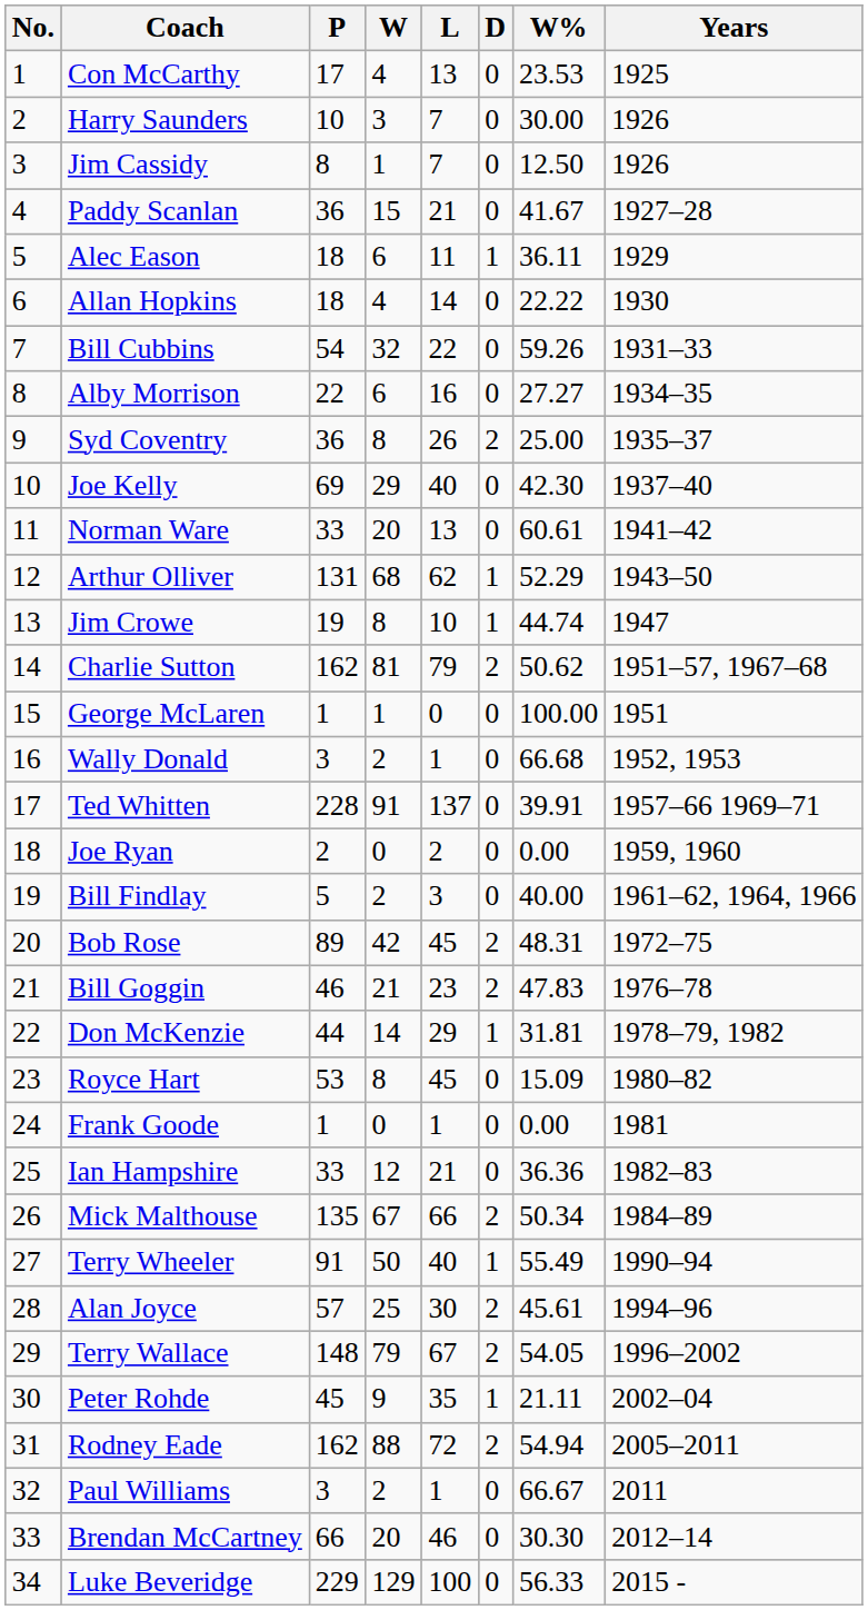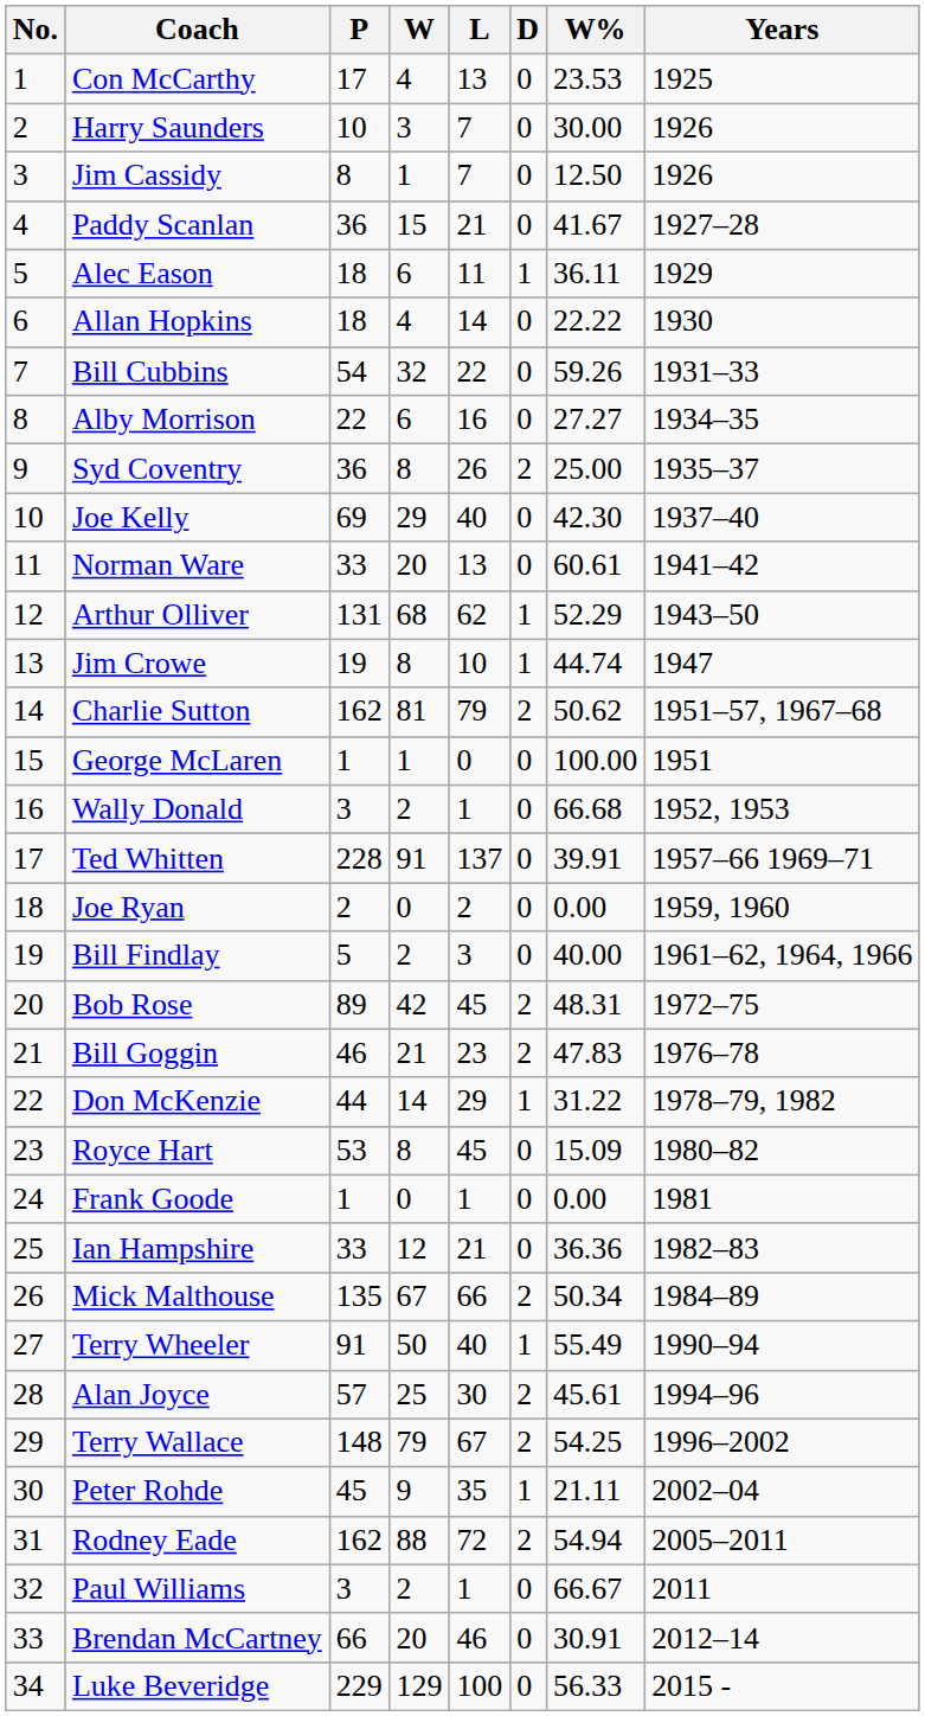Don McKenzie | W%: 31.81 -> 31.22
Terry Wallace | W%: 54.05 -> 54.25
Brendan McCartney | W%: 30.30 -> 30.91
